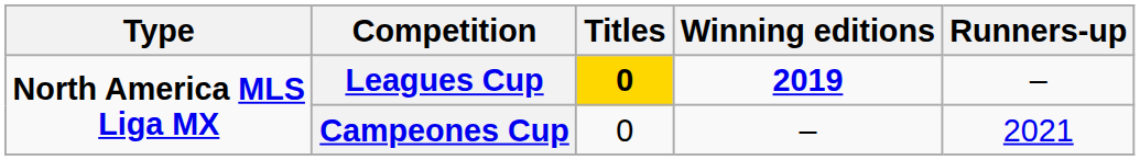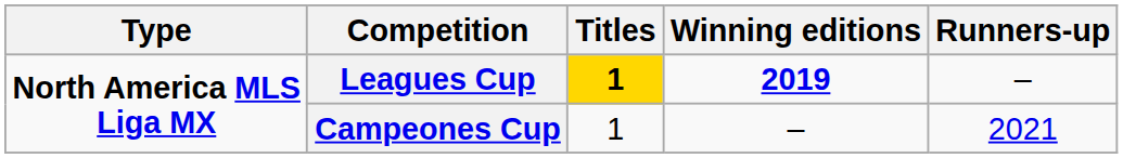Leagues Cup | Titles: 0 -> 1
Campeones Cup | Titles: 0 -> 1
